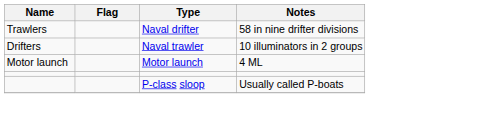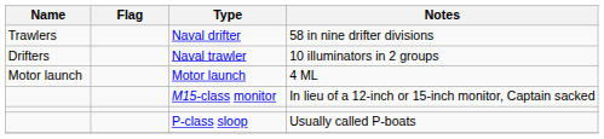+ row: M15-class monitor | In lieu of a 12-inch or 15-inch monitor, Captain sacked
